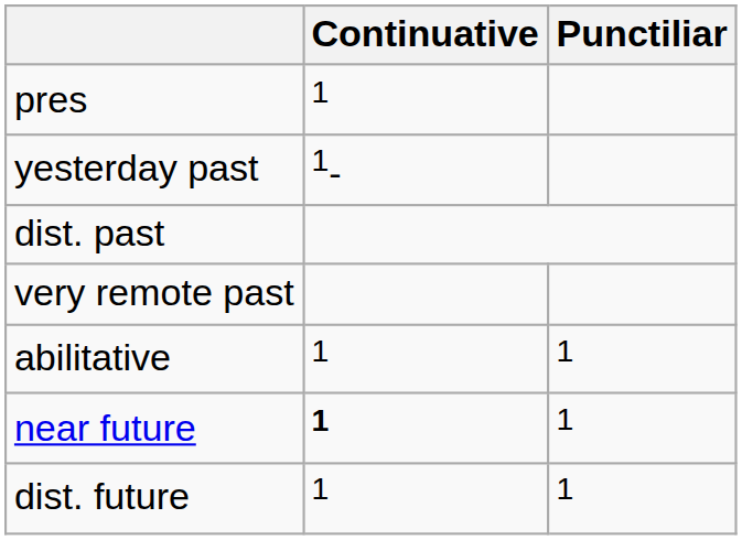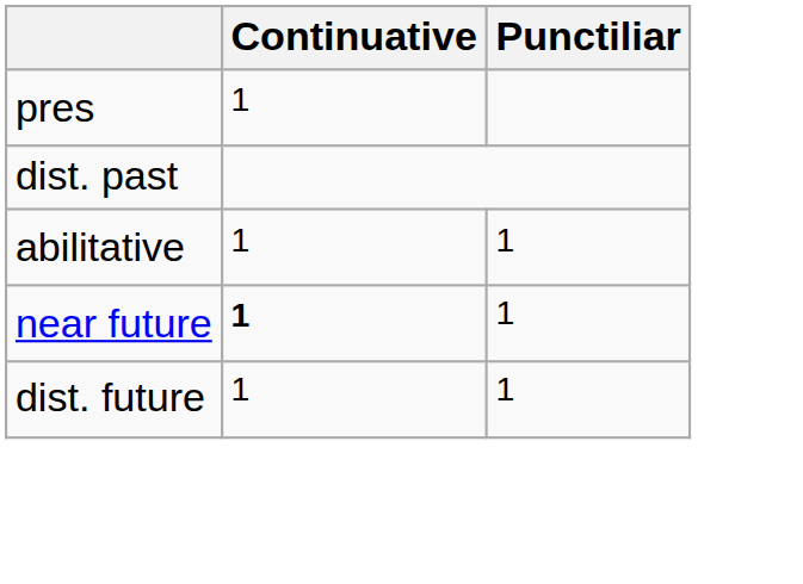- row: yesterday past | 1-
- row: very remote past
